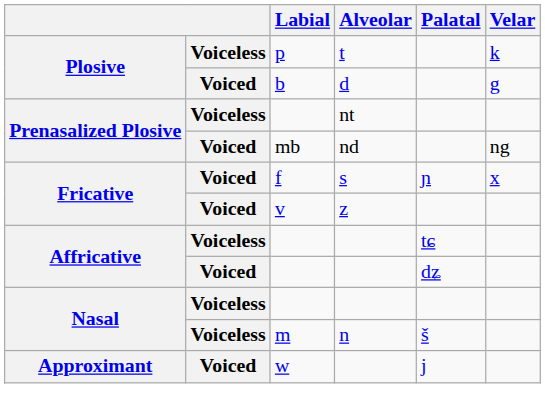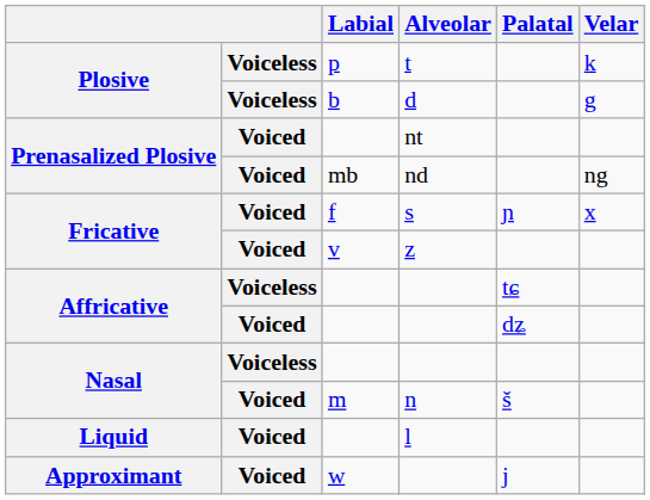d | column 2: Voiced -> Voiceless
nt | column 2: Voiceless -> Voiced
n | column 2: Voiceless -> Voiced
+ row: Liquid | Voiced | l
